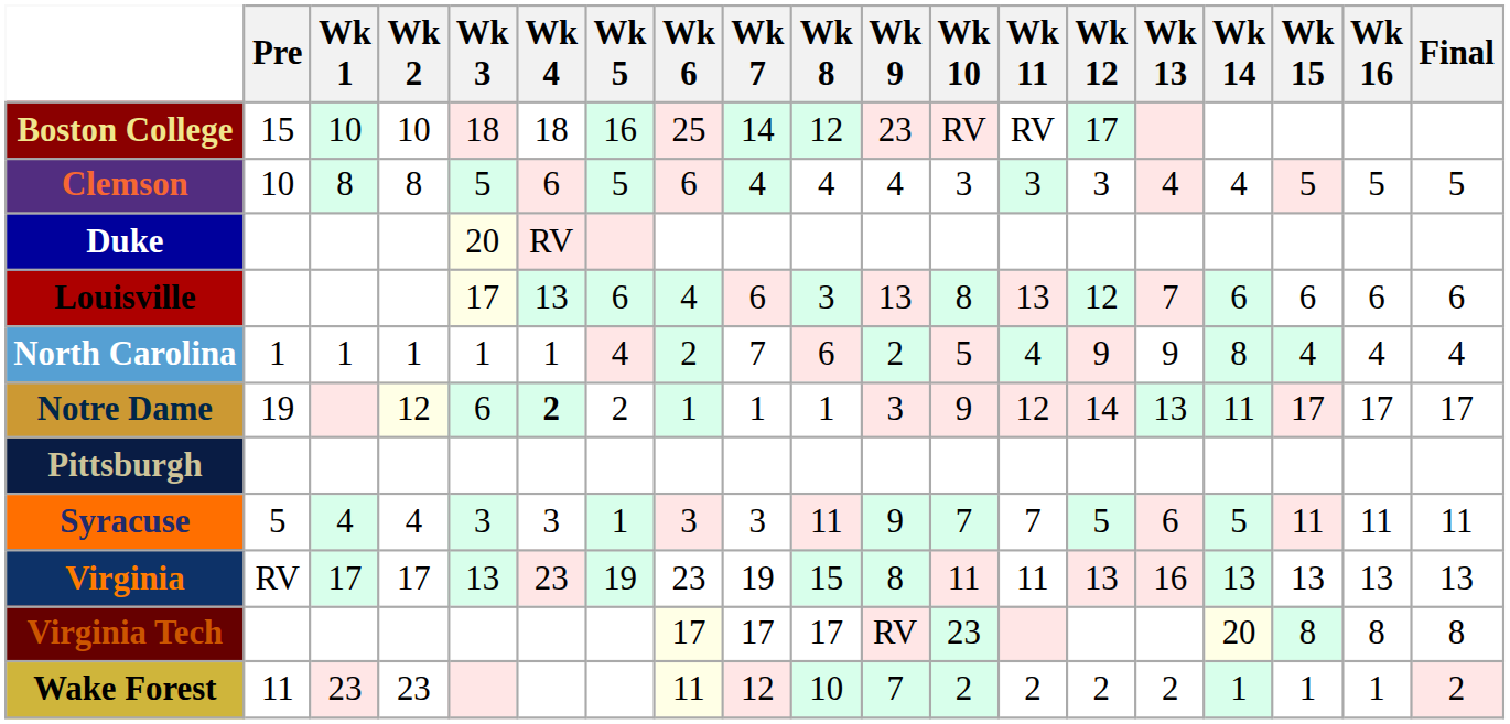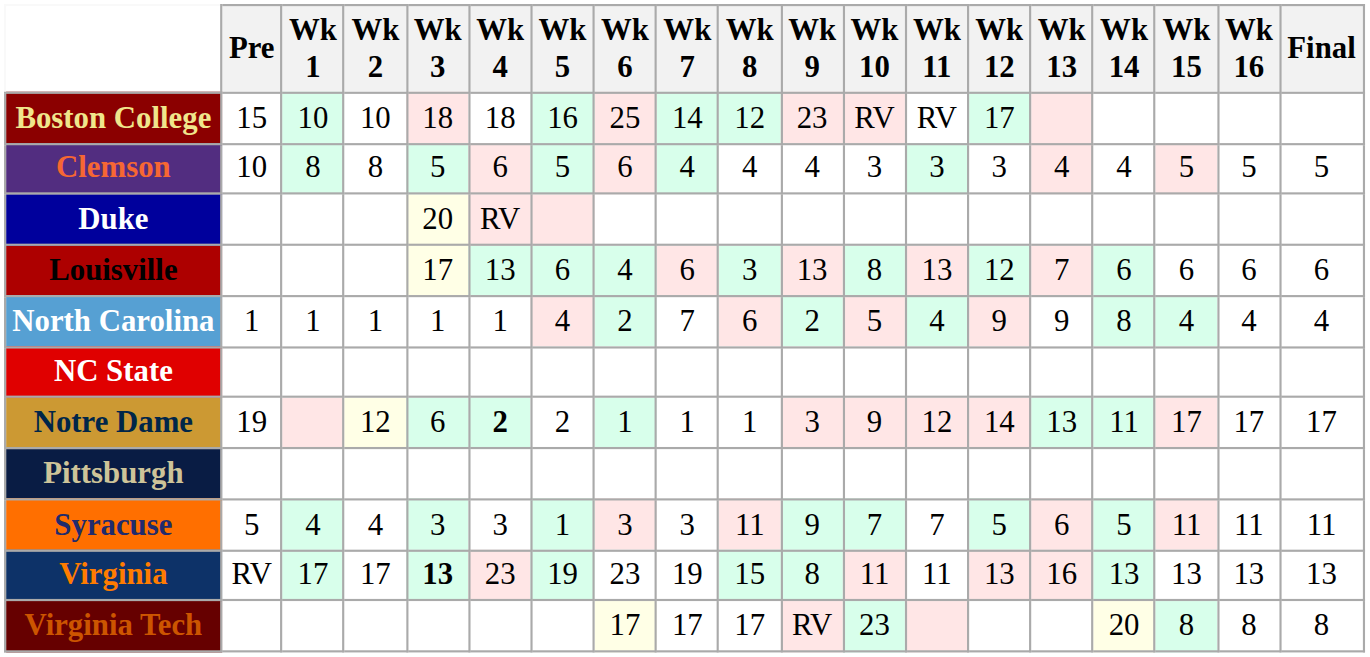+ row: NC State
Virginia | Wk 3: normal -> bold
- row: Wake Forest | 11 | 23 | 23 | 11 | 12 | 10 | 7 | 2 | 2 | 2 | 2 | 1 | 1 | 1 | 2
